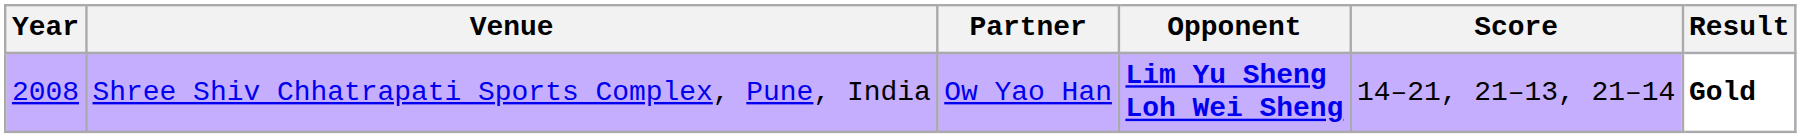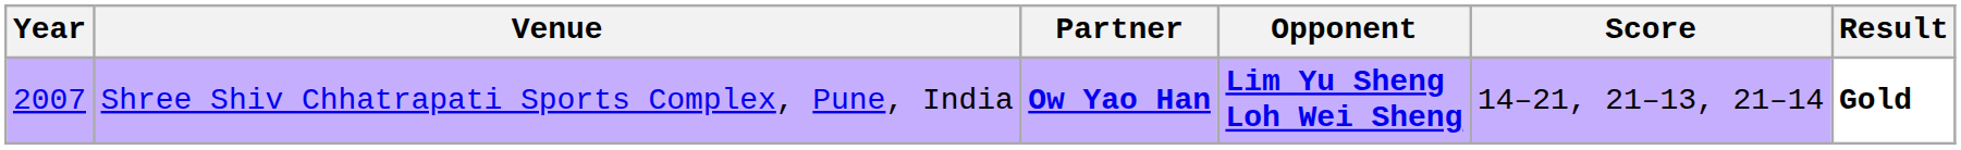Shree Shiv Chhatrapati Sports Complex, Pune, India | Year: 2008 -> 2007
Shree Shiv Chhatrapati Sports Complex, Pune, India | Partner: normal -> bold
